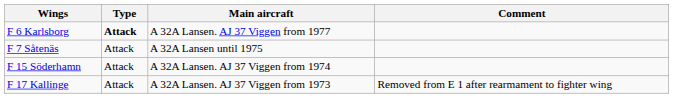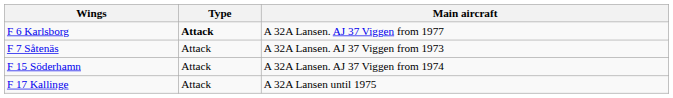- column: Comment | Removed from E 1 after rearmament to fighter wing
F 7 Såtenäs | Main aircraft: A 32A Lansen until 1975 -> A 32A Lansen. AJ 37 Viggen from 1973
F 17 Kallinge | Main aircraft: A 32A Lansen. AJ 37 Viggen from 1973 -> A 32A Lansen until 1975
